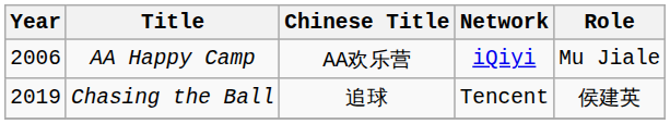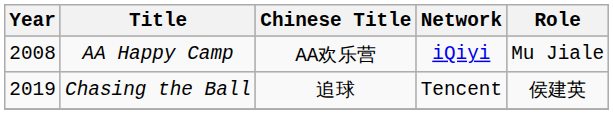AA Happy Camp | Year: 2006 -> 2008
